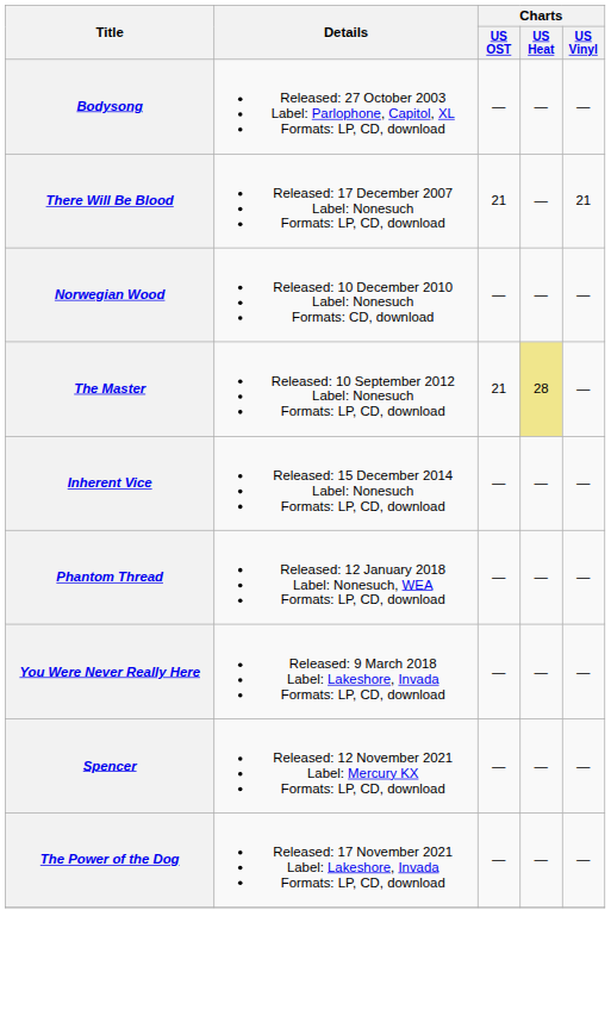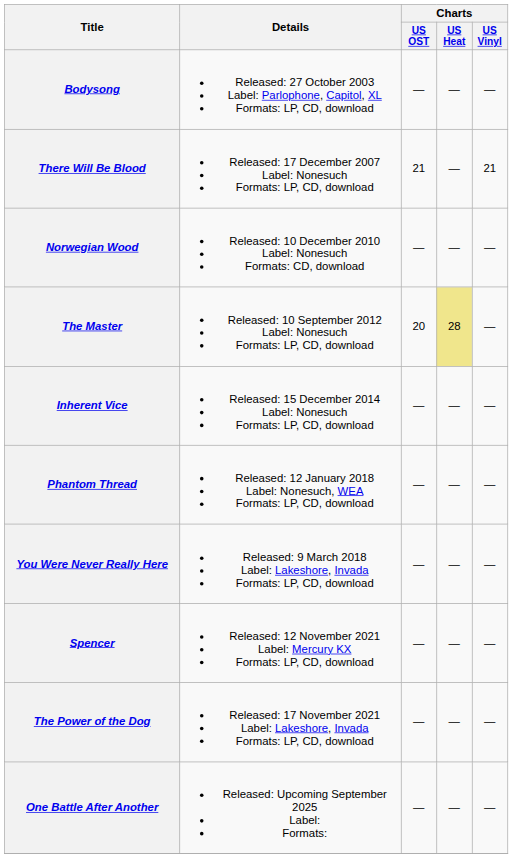The Master | Charts / US OST: 21 -> 20
+ row: One Battle After Another | Released: Upcoming September 2025 Label: Formats: | — | — | —
